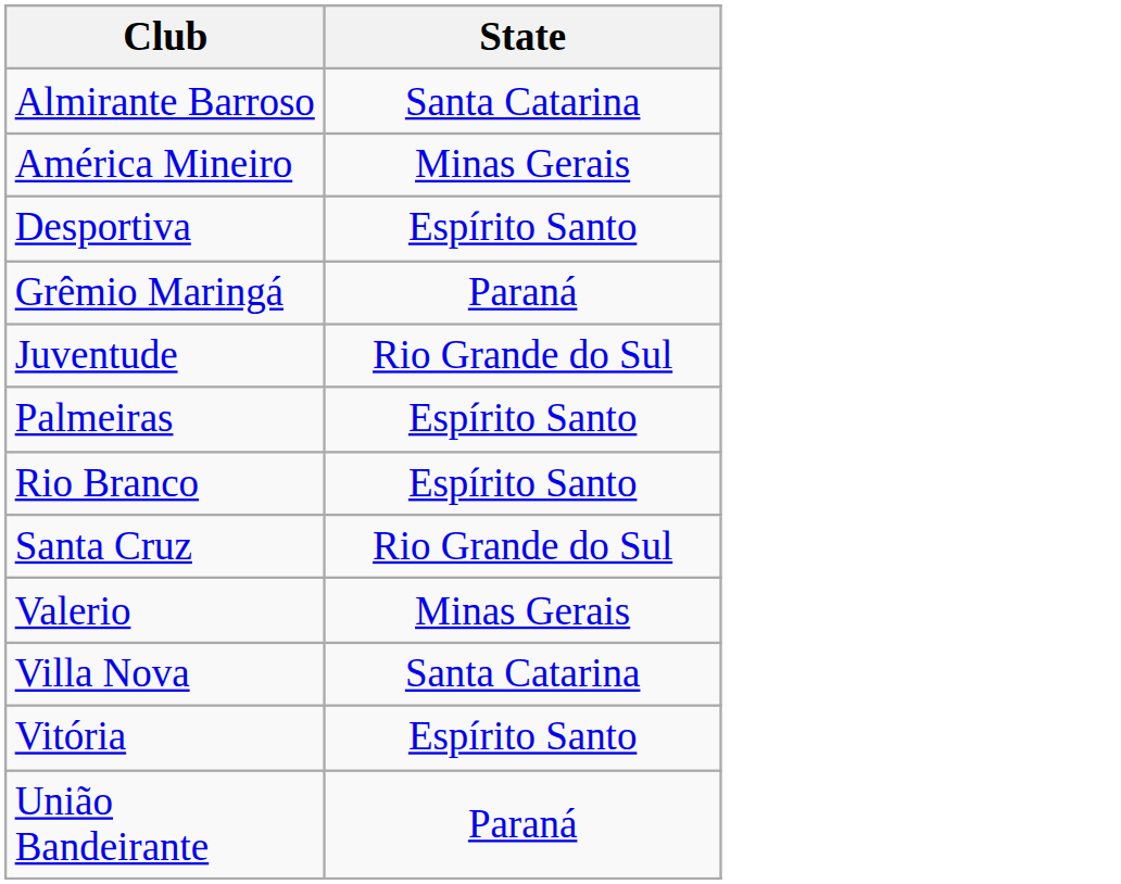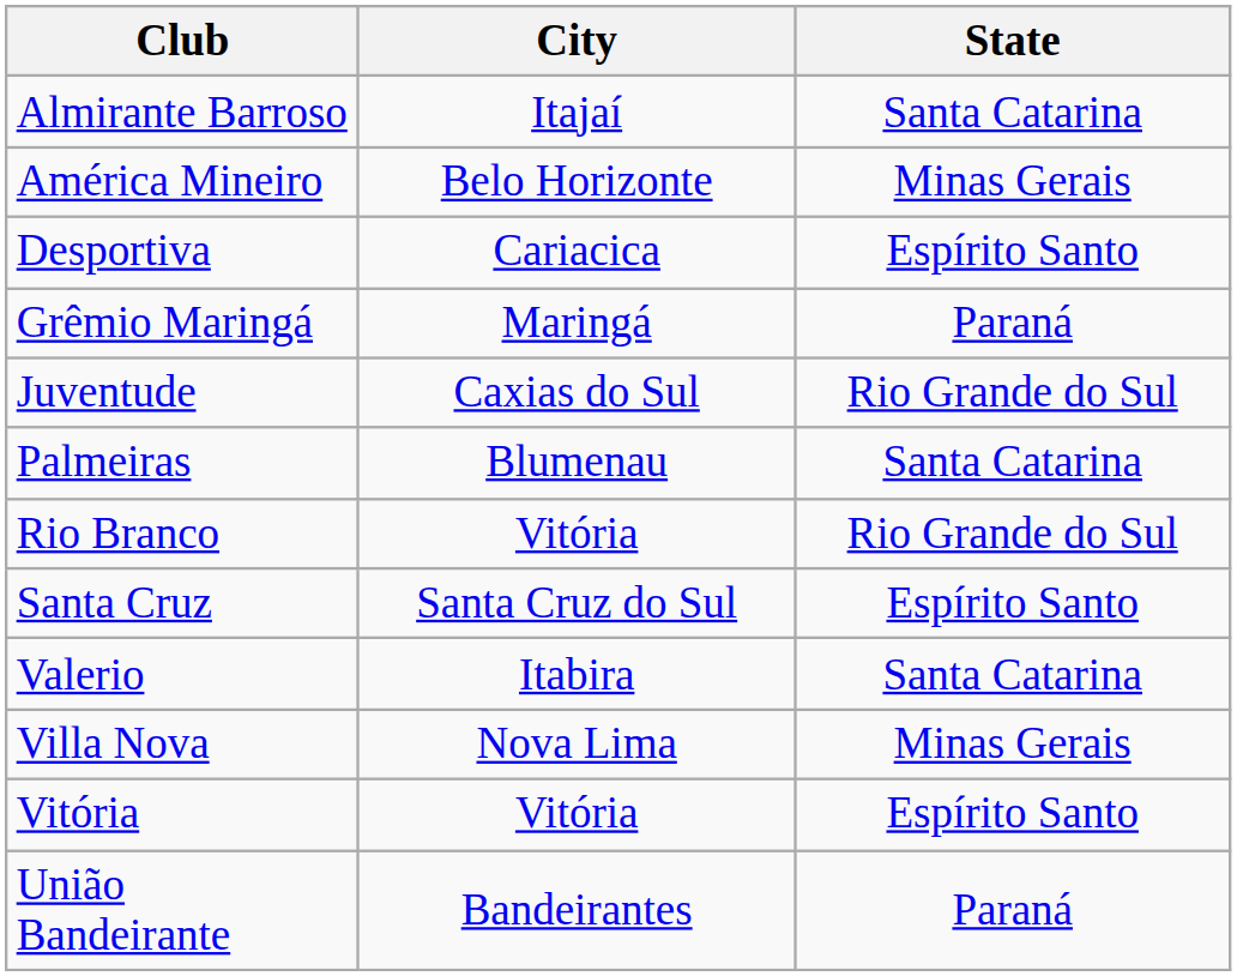+ column: City | Itajaí | Belo Horizonte | Cariacica | Maringá | Caxias do Sul | Blumenau | Vitória | Santa Cruz do Sul | Itabira | Nova Lima | Vitória | Bandeirantes
Palmeiras | State: Espírito Santo -> Santa Catarina
Rio Branco | State: Espírito Santo -> Rio Grande do Sul
Santa Cruz | State: Rio Grande do Sul -> Espírito Santo
Valerio | State: Minas Gerais -> Santa Catarina
Villa Nova | State: Santa Catarina -> Minas Gerais
